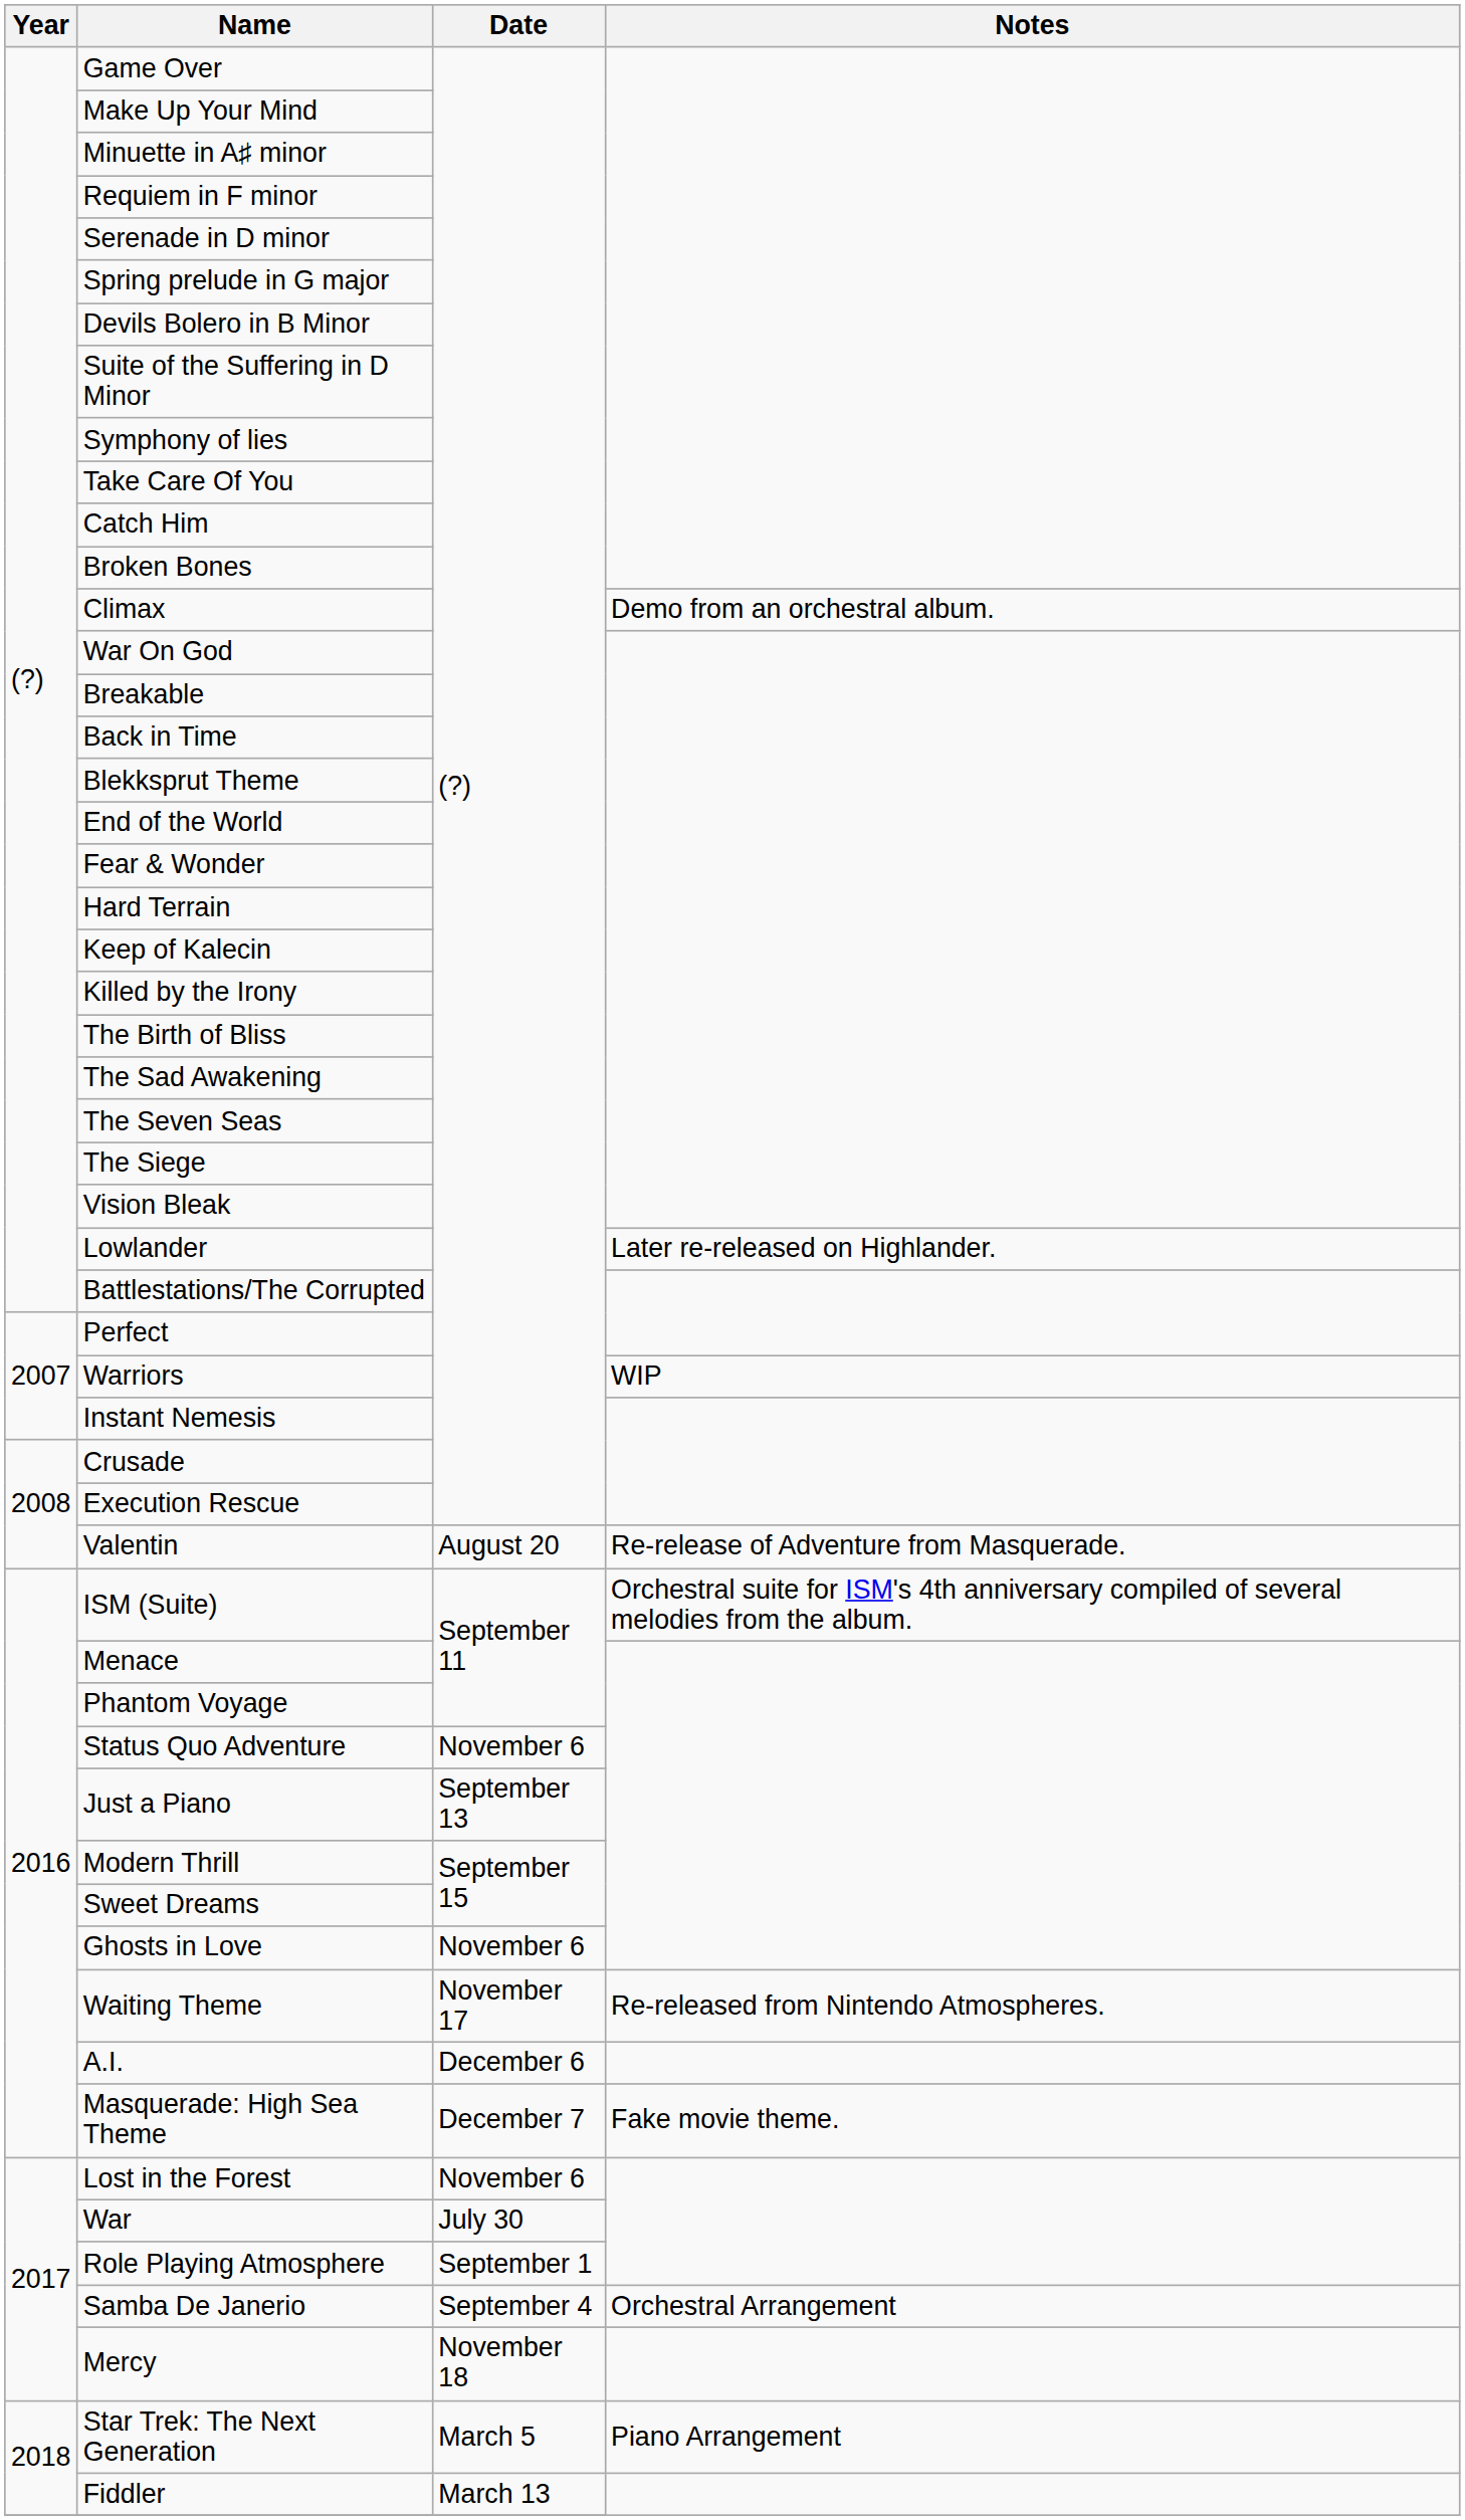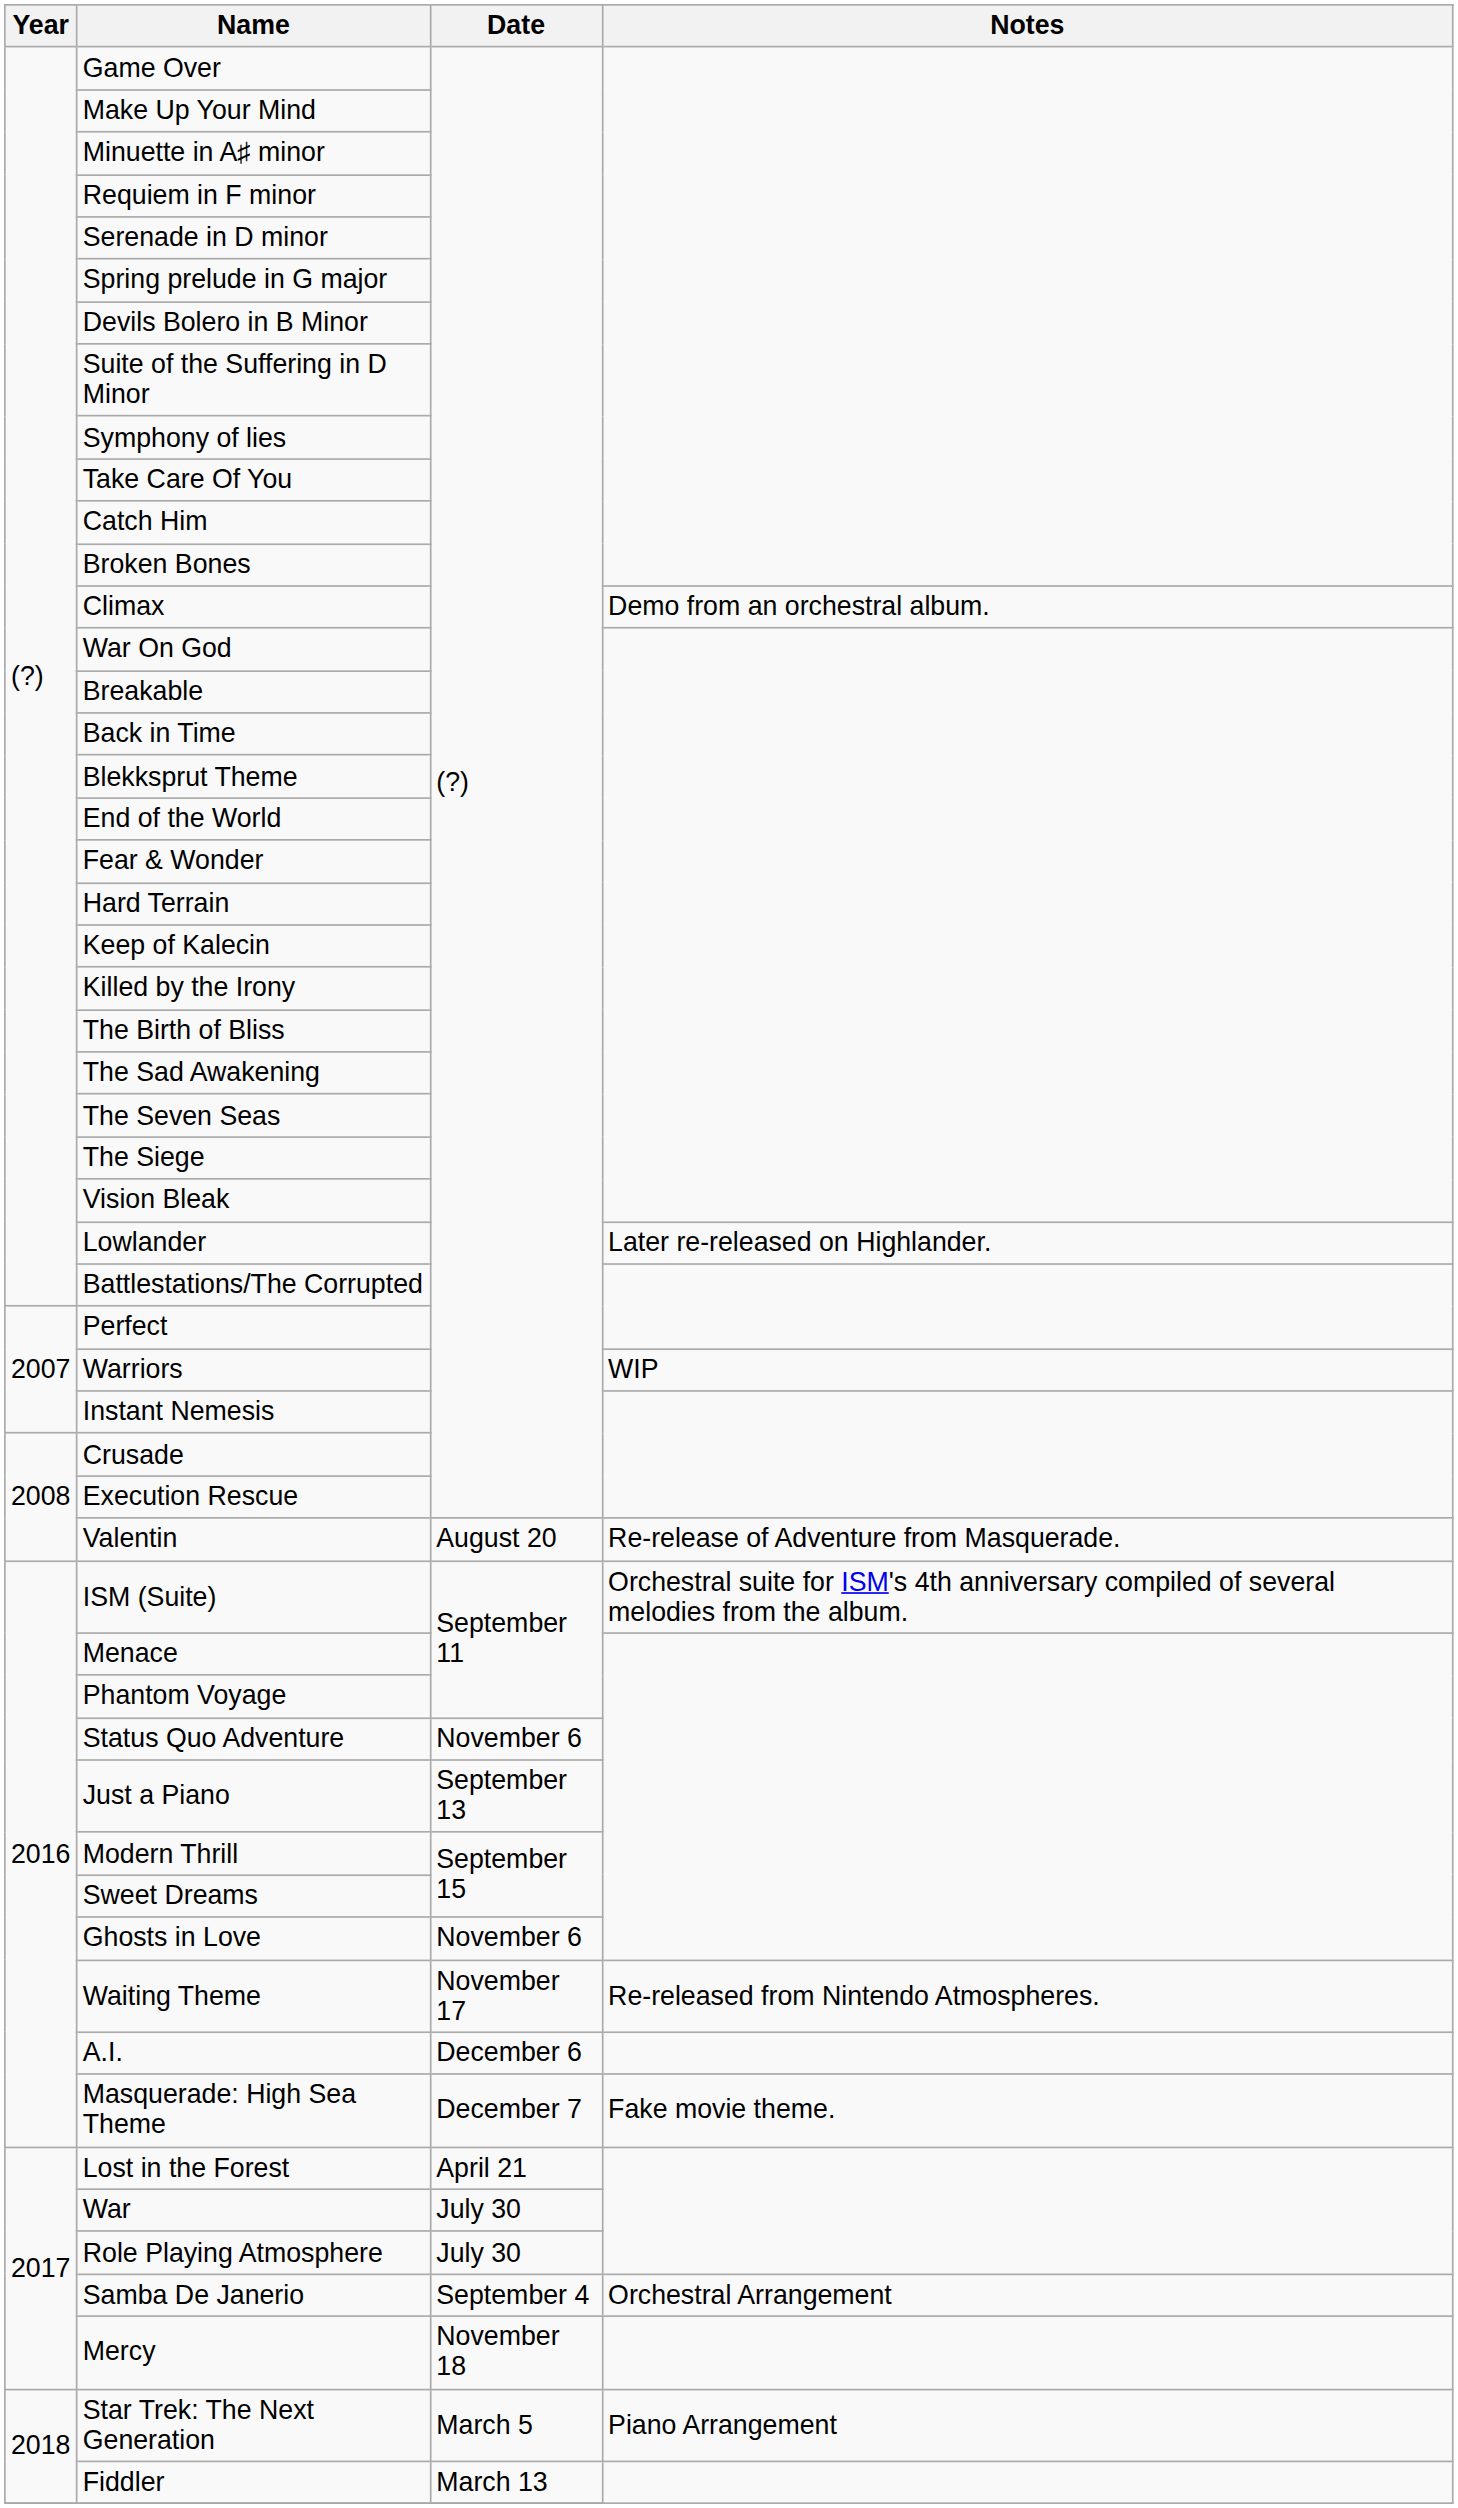Lost in the Forest | Date: November 6 -> April 21
Role Playing Atmosphere | Date: September 1 -> July 30
